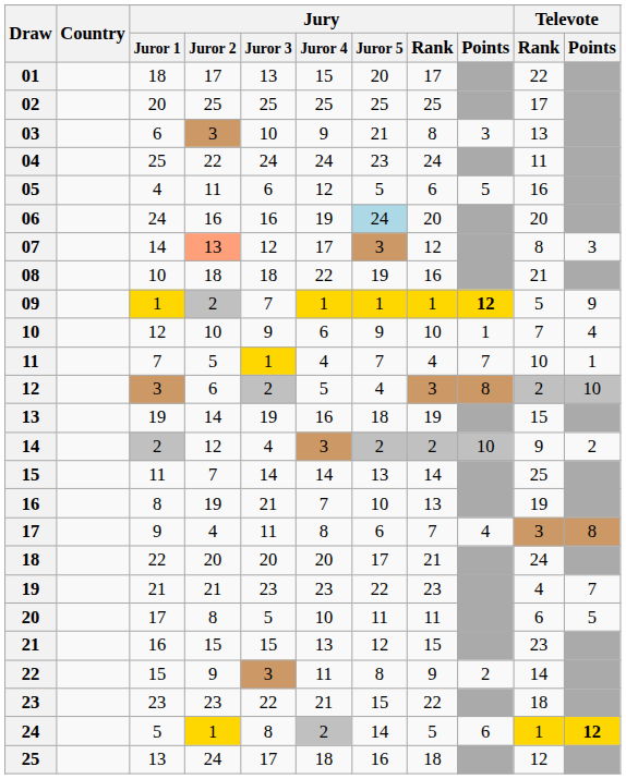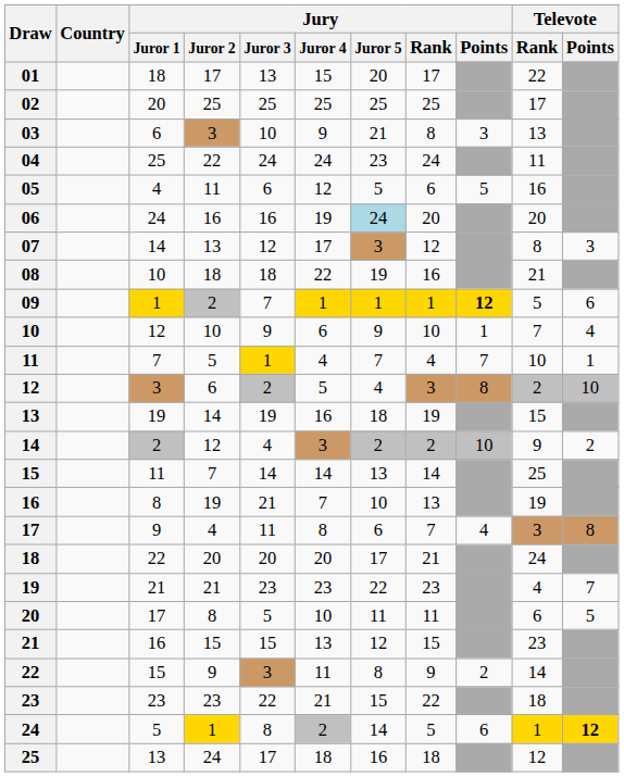07 | Jury / Juror 2: lightsalmon background -> no background
09 | Televote / Points: 9 -> 6
